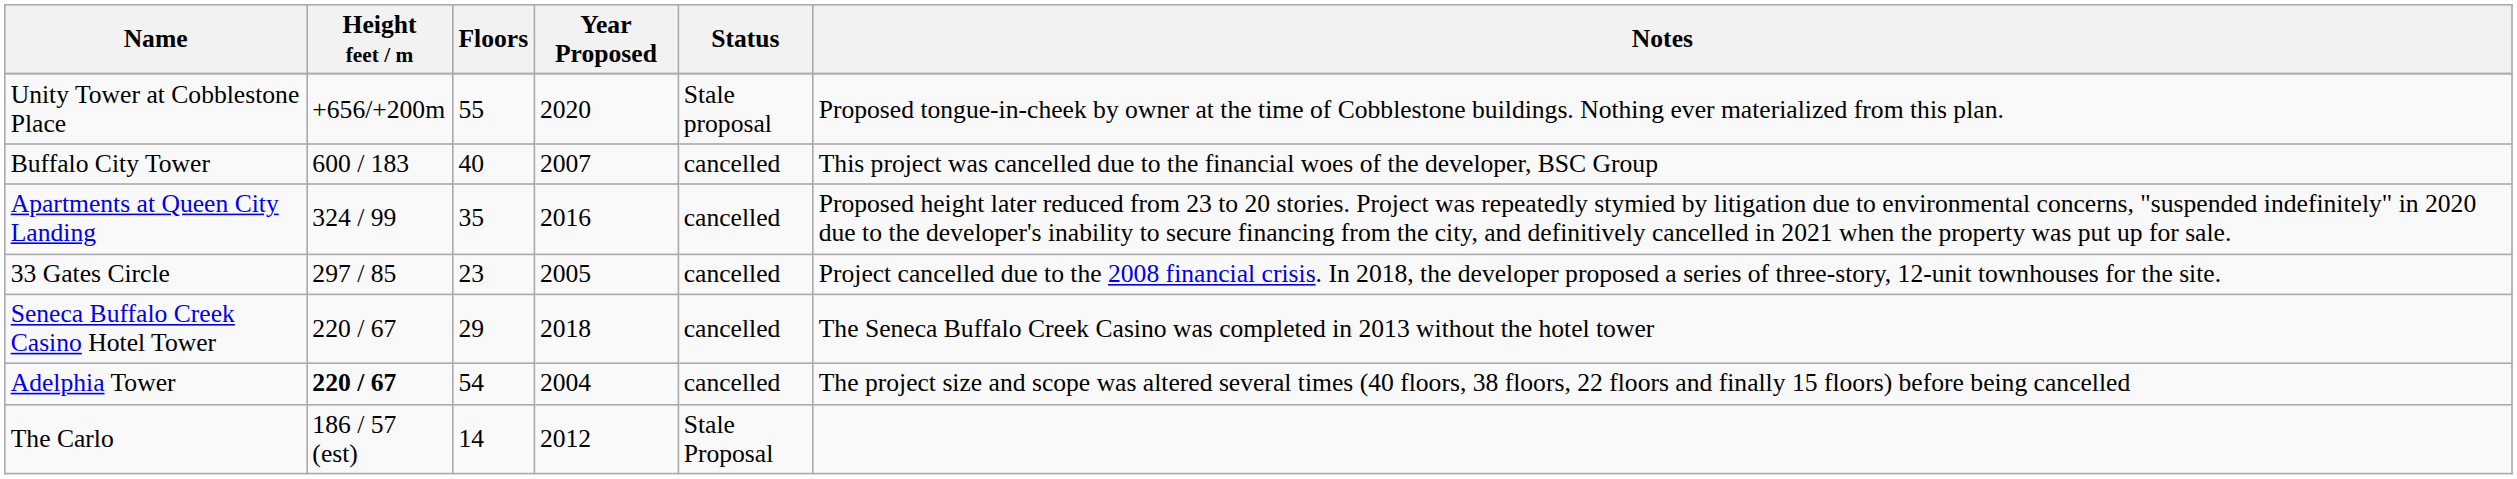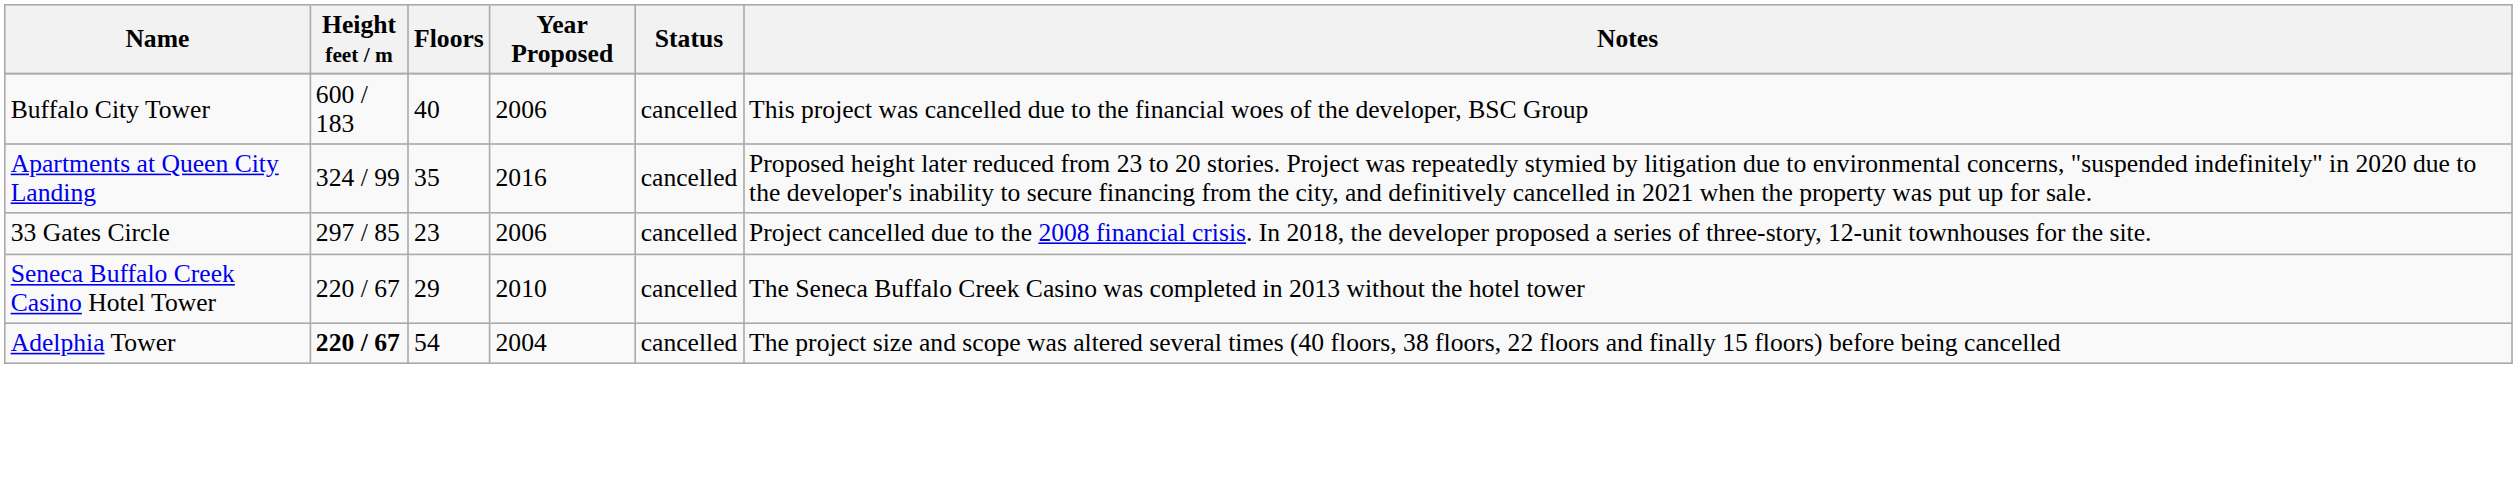- row: Unity Tower at Cobblestone Place | +656/+200m | 55 | 2020 | Stale proposal | Proposed tongue-in-cheek by owner at the time of Cobblestone buildings. Nothing ever materialized from this plan.
Buffalo City Tower | Year Proposed: 2007 -> 2006
33 Gates Circle | Year Proposed: 2005 -> 2006
Seneca Buffalo Creek Casino Hotel Tower | Year Proposed: 2018 -> 2010
- row: The Carlo | 186 / 57 (est) | 14 | 2012 | Stale Proposal
